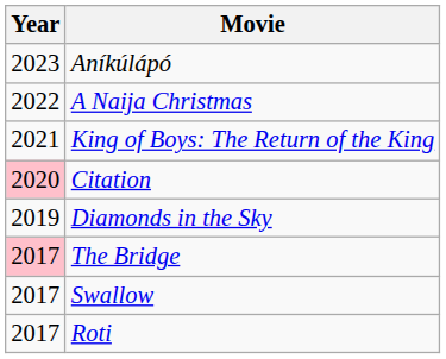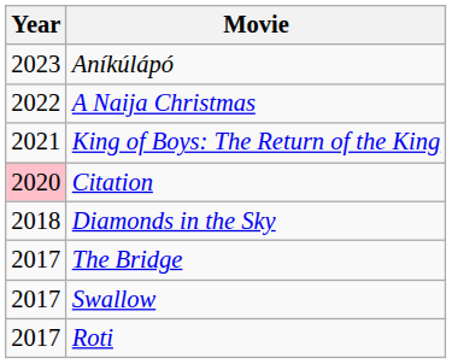Diamonds in the Sky | Year: 2019 -> 2018
The Bridge | Year: pink background -> no background
